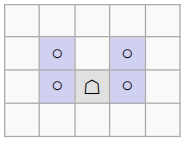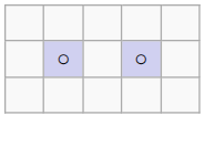- row: ○ | ☖ | ○
